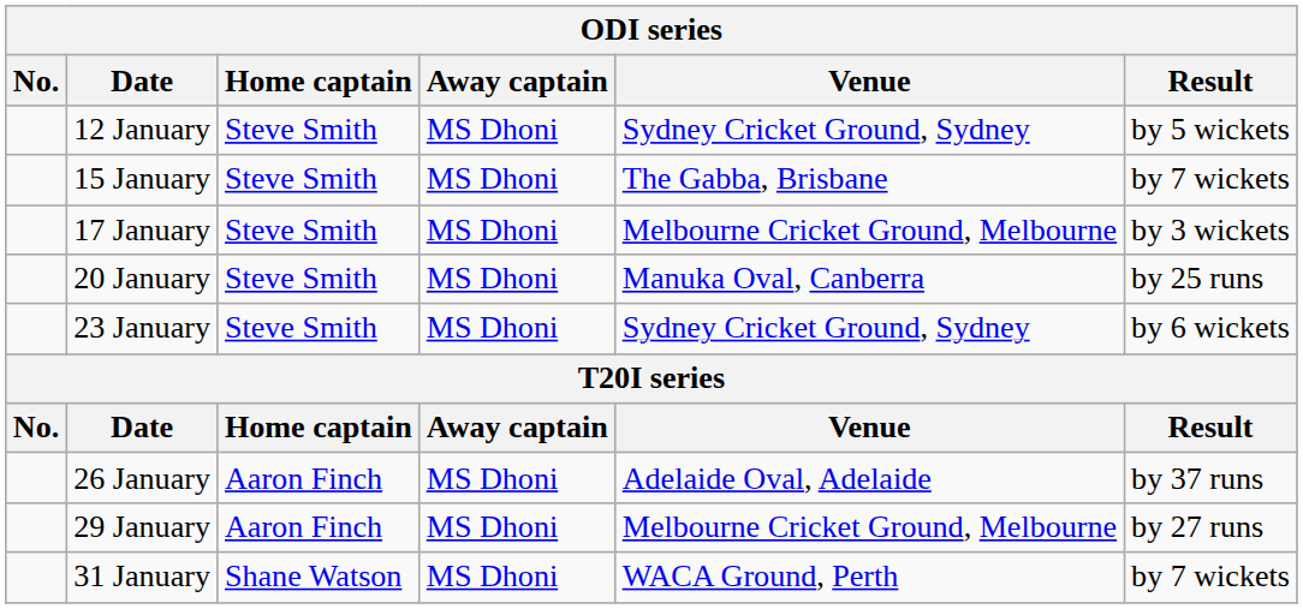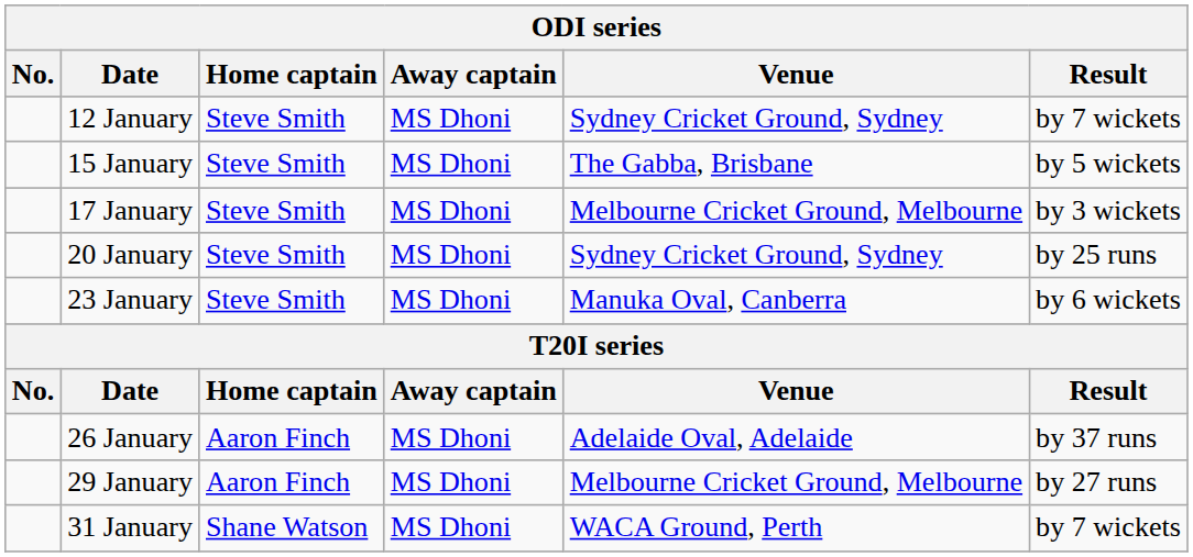12 January | Result: by 5 wickets -> by 7 wickets
15 January | Result: by 7 wickets -> by 5 wickets
20 January | Venue: Manuka Oval, Canberra -> Sydney Cricket Ground, Sydney
23 January | Venue: Sydney Cricket Ground, Sydney -> Manuka Oval, Canberra
